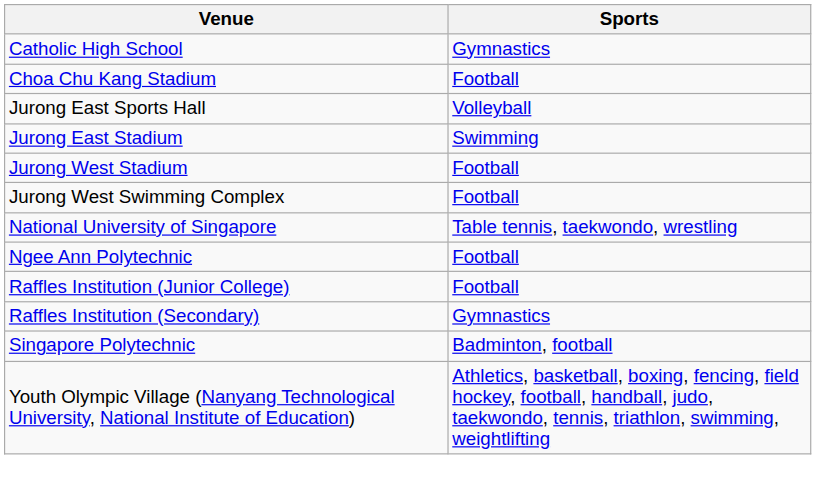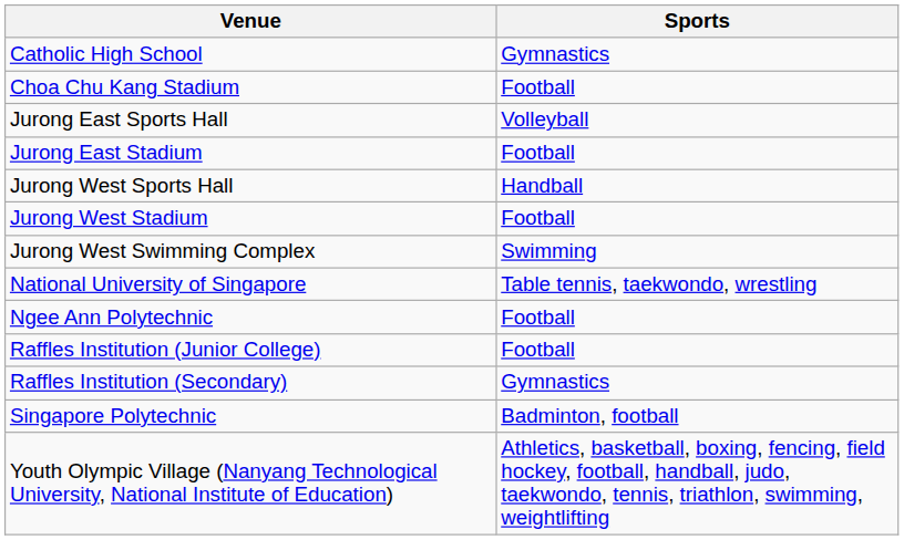Jurong East Stadium | Sports: Swimming -> Football
+ row: Jurong West Sports Hall | Handball
Jurong West Swimming Complex | Sports: Football -> Swimming
